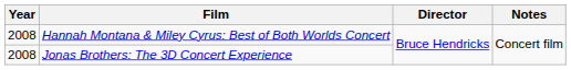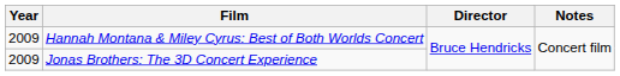Hannah Montana & Miley Cyrus: Best of Both Worlds Concert | Year: 2008 -> 2009
Jonas Brothers: The 3D Concert Experience | Year: 2008 -> 2009
